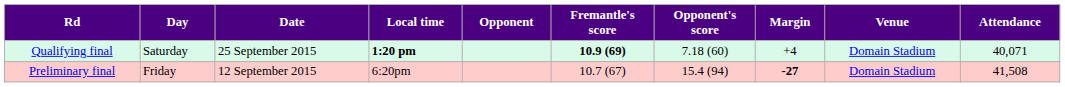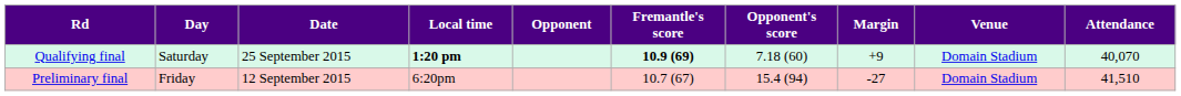Qualifying final | Margin: +4 -> +9
Qualifying final | Attendance: 40,071 -> 40,070
Preliminary final | Margin: bold -> normal
Preliminary final | Attendance: 41,508 -> 41,510
